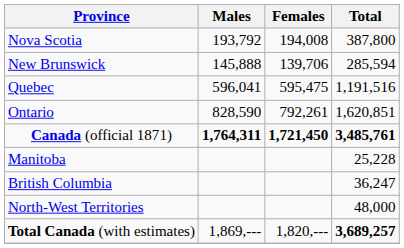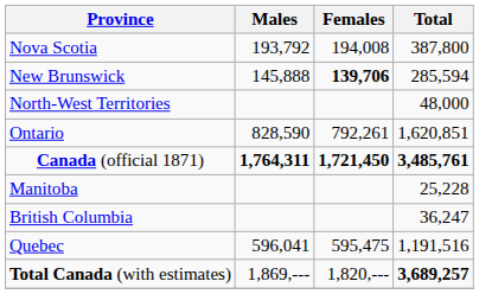New Brunswick | Females: normal -> bold
rows swapped: Quebec <-> North-West Territories
